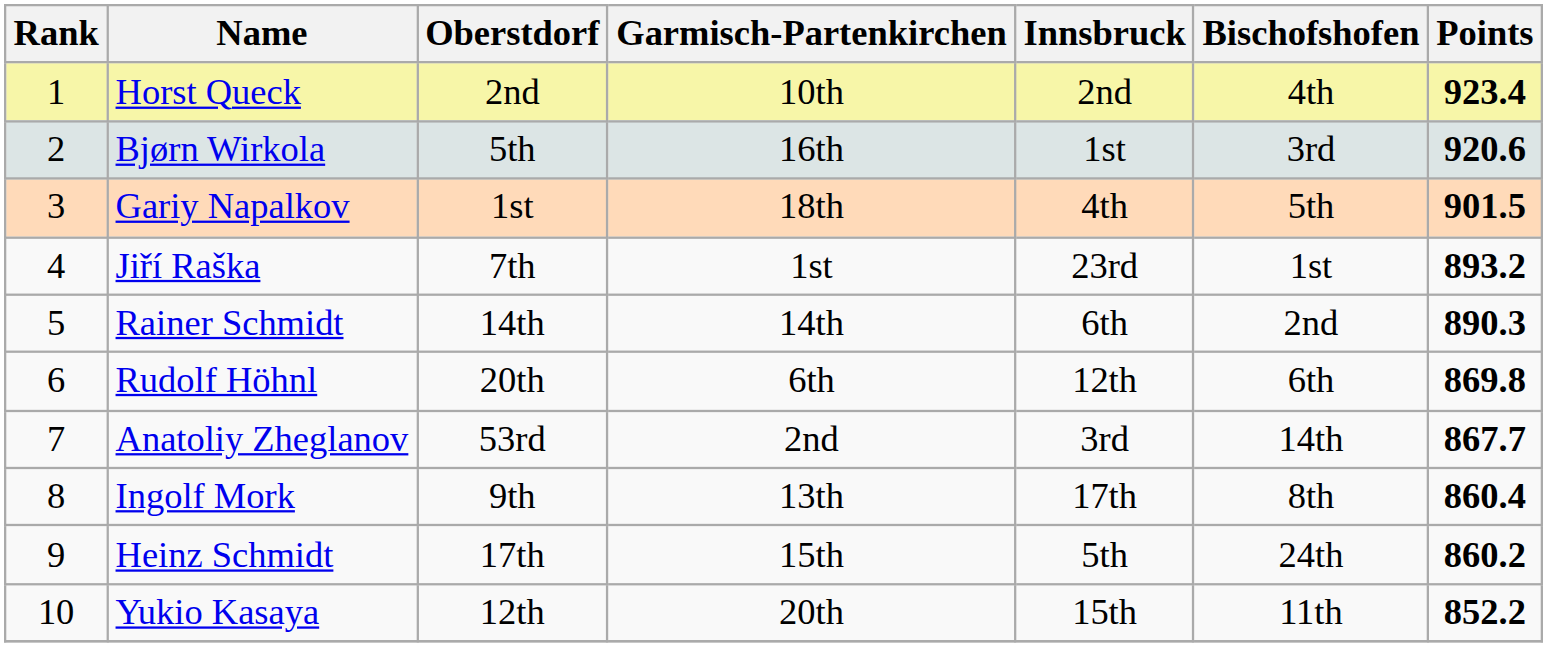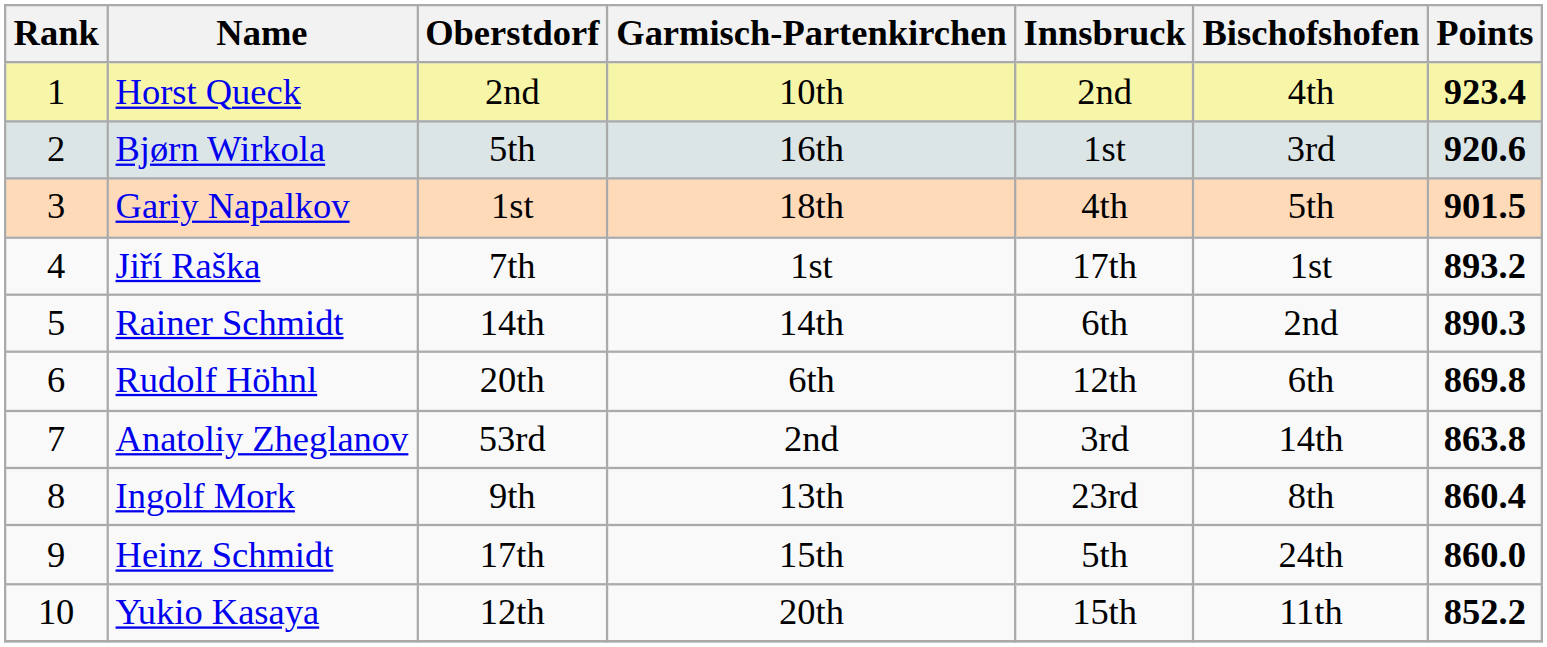Jiří Raška | Innsbruck: 23rd -> 17th
Anatoliy Zheglanov | Points: 867.7 -> 863.8
Ingolf Mork | Innsbruck: 17th -> 23rd
Heinz Schmidt | Points: 860.2 -> 860.0
